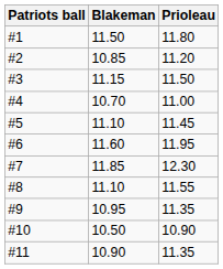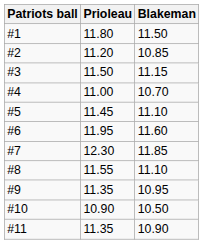columns swapped: Blakeman <-> Prioleau
